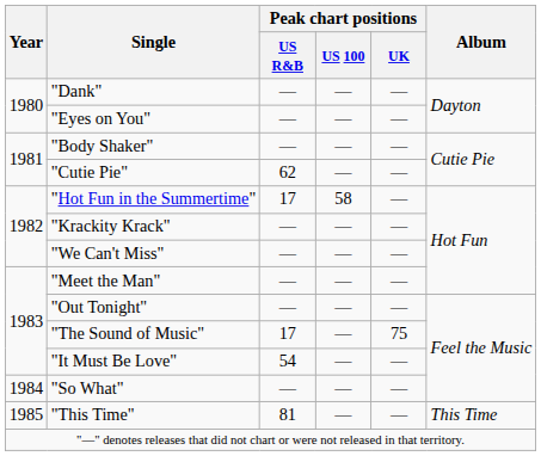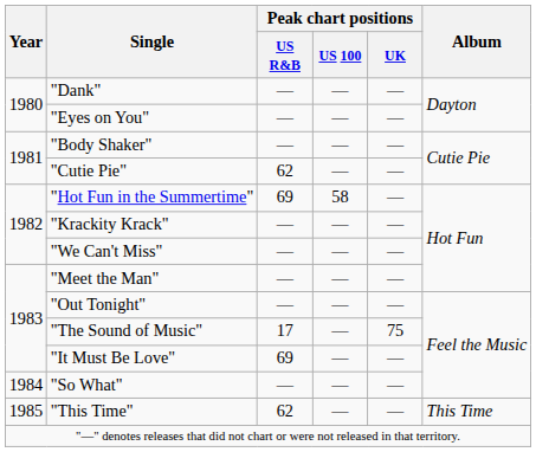"Hot Fun in the Summertime" | Peak chart positions / US R&B: 17 -> 69
"It Must Be Love" | Peak chart positions / US R&B: 54 -> 69
"This Time" | Peak chart positions / US R&B: 81 -> 62
